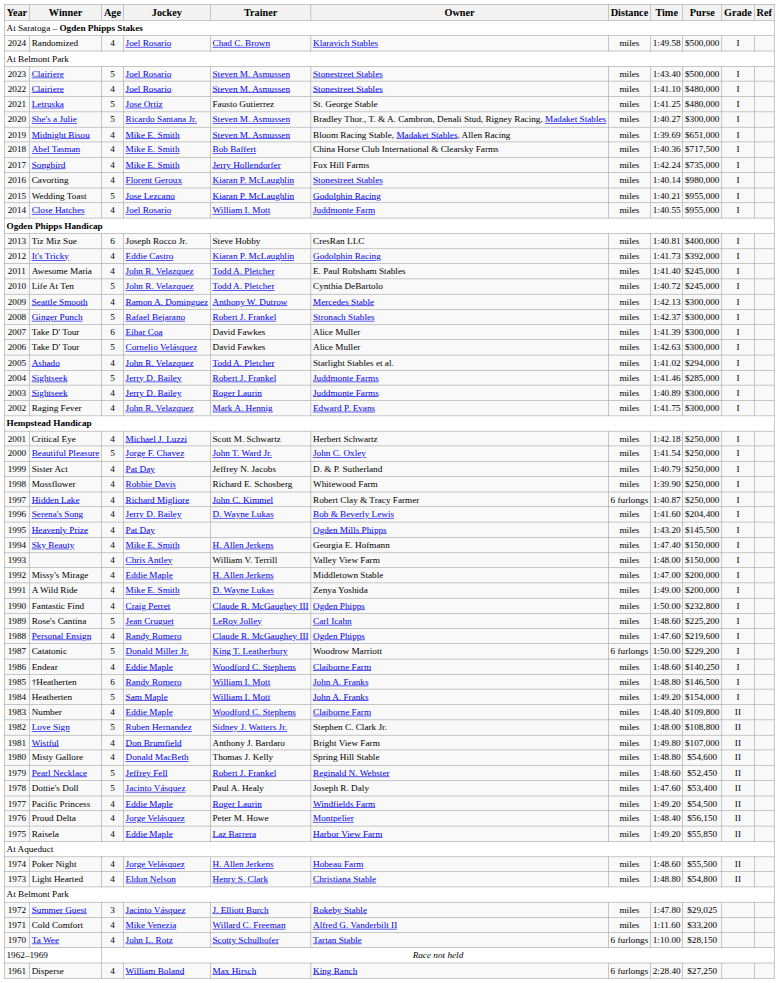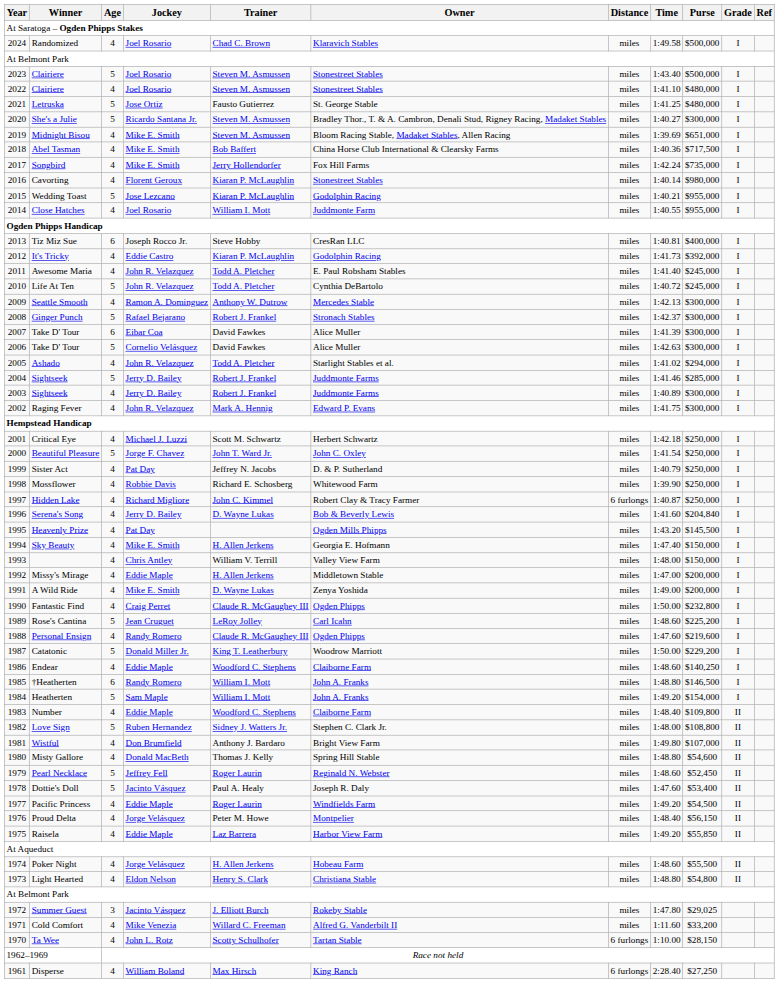2003 / Sightseek | Trainer: Roger Laurin -> Robert J. Frankel
Serena's Song | Purse: $204,400 -> $204,840
Catatonic | Distance: 6 furlongs -> miles
Pearl Necklace | Trainer: Robert J. Frankel -> Roger Laurin
